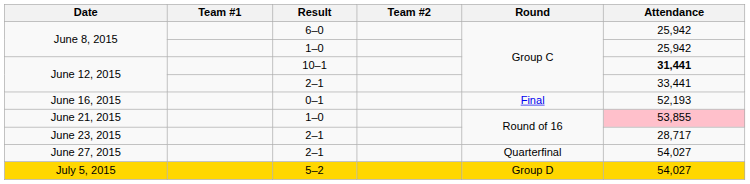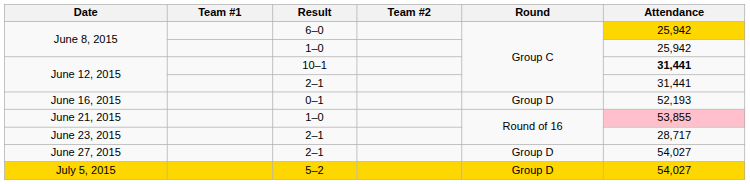June 8, 2015 / 6–0 | Attendance: no background -> gold background
June 12, 2015 / 2–1 | Attendance: 33,441 -> 31,441
June 16, 2015 | Round: Final -> Group D
June 27, 2015 | Round: Quarterfinal -> Group D
